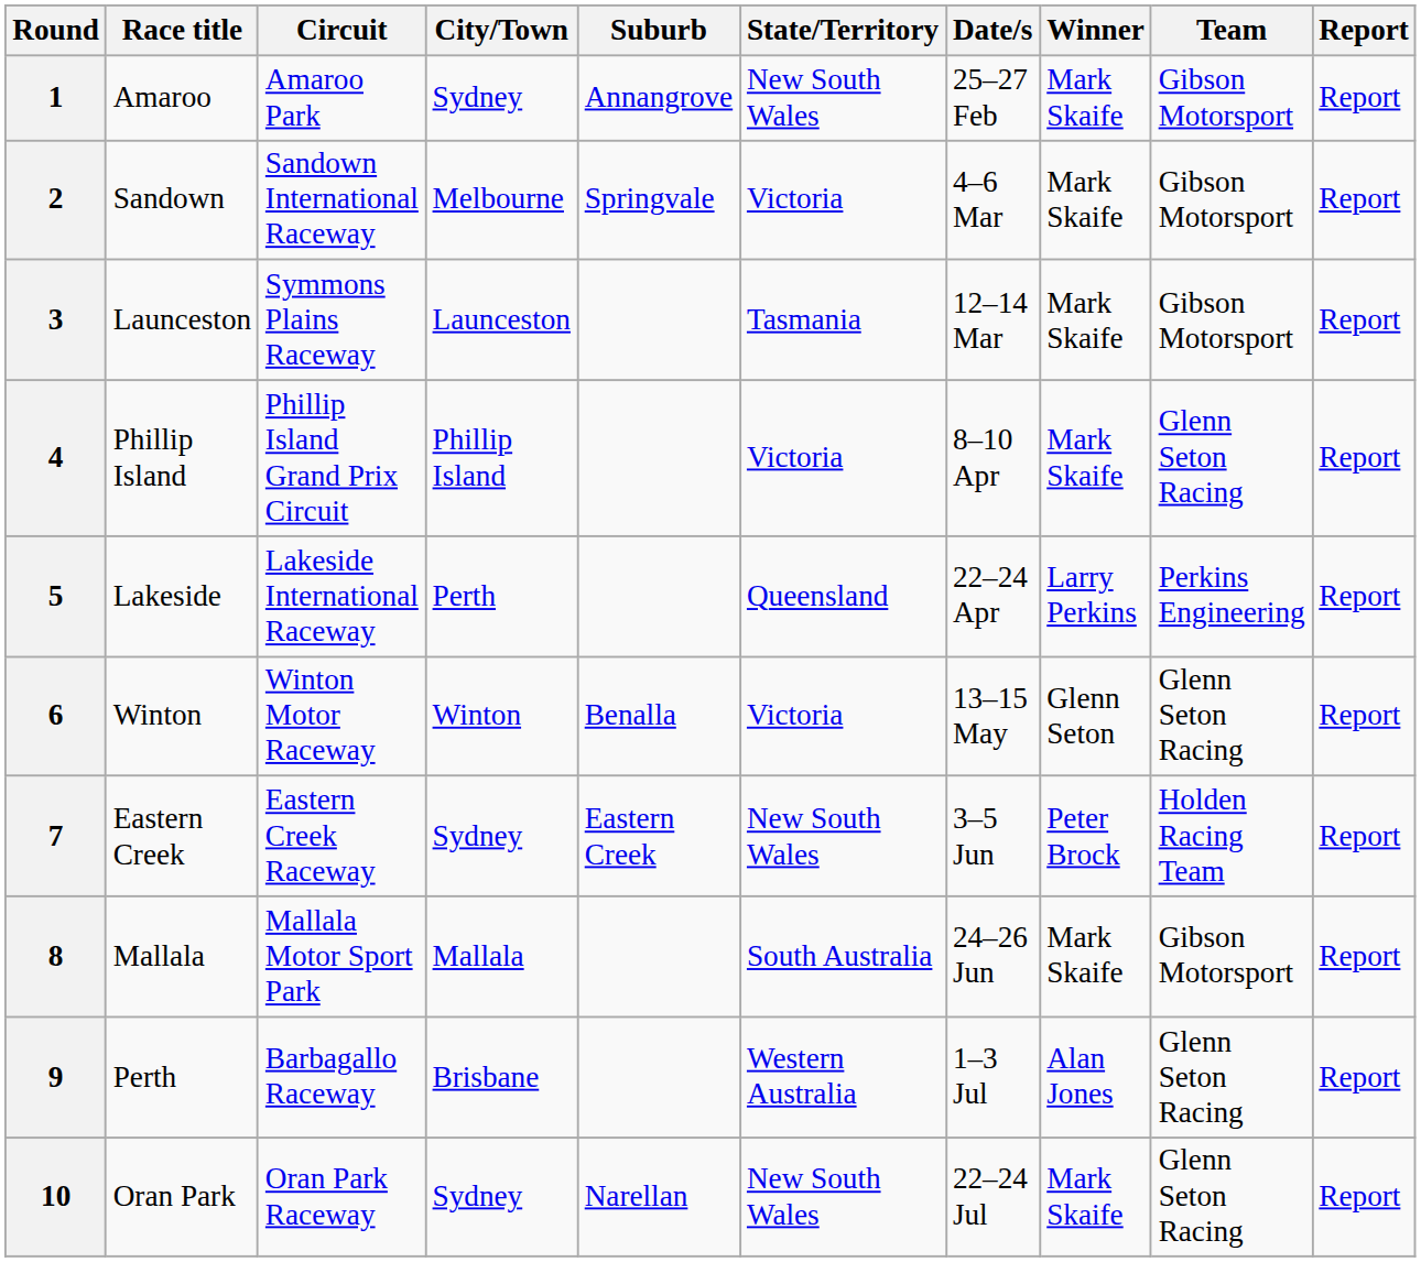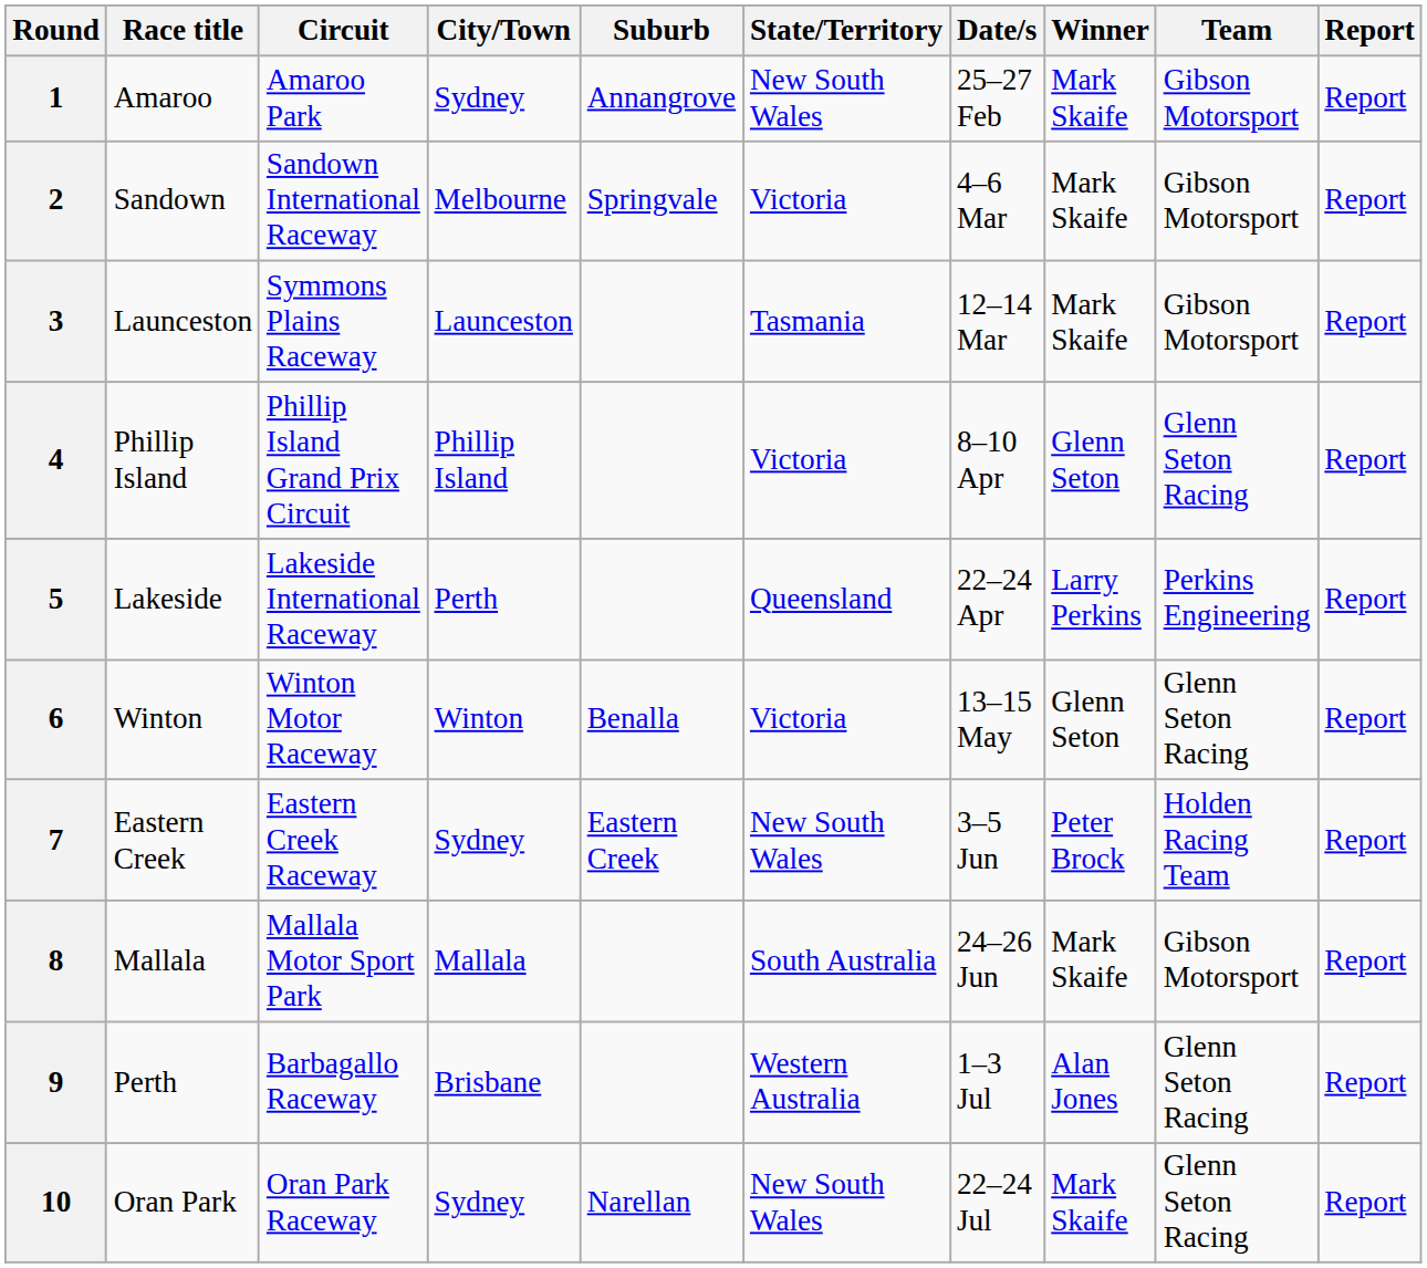4 | Winner: Mark Skaife -> Glenn Seton
